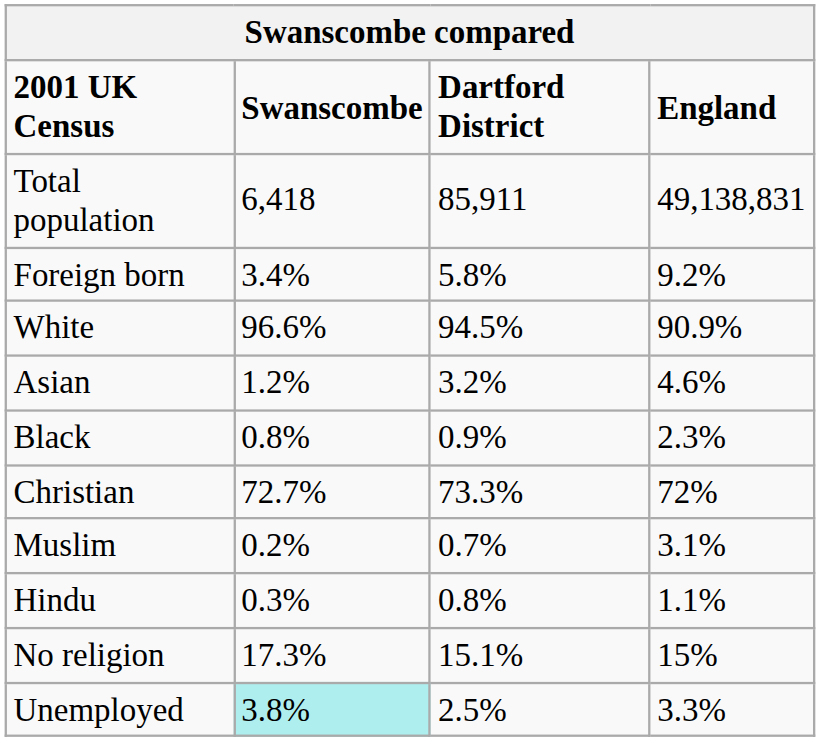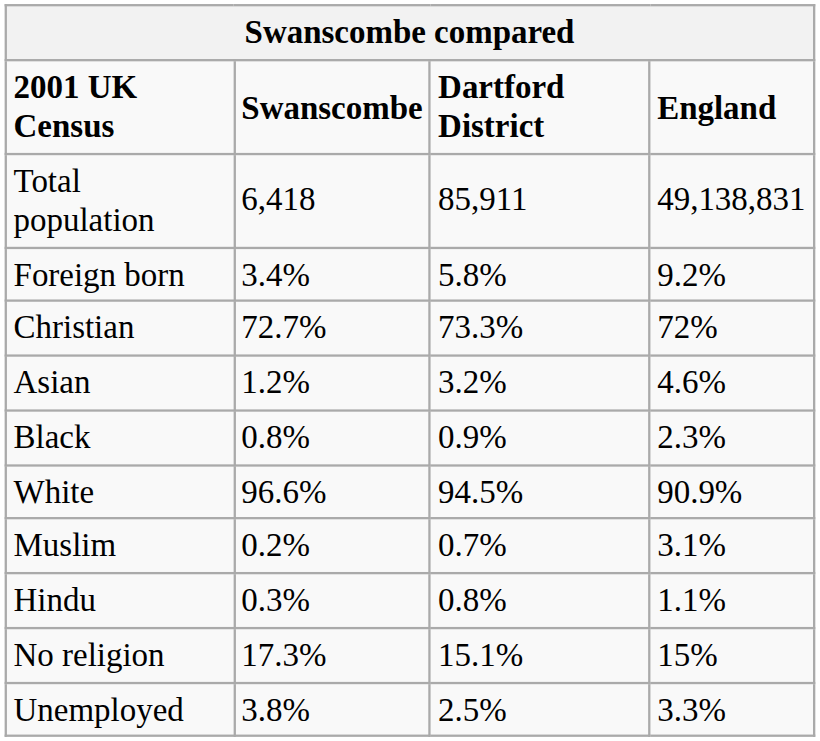rows swapped: White <-> Christian
Unemployed | Swanscombe: paleturquoise background -> no background
